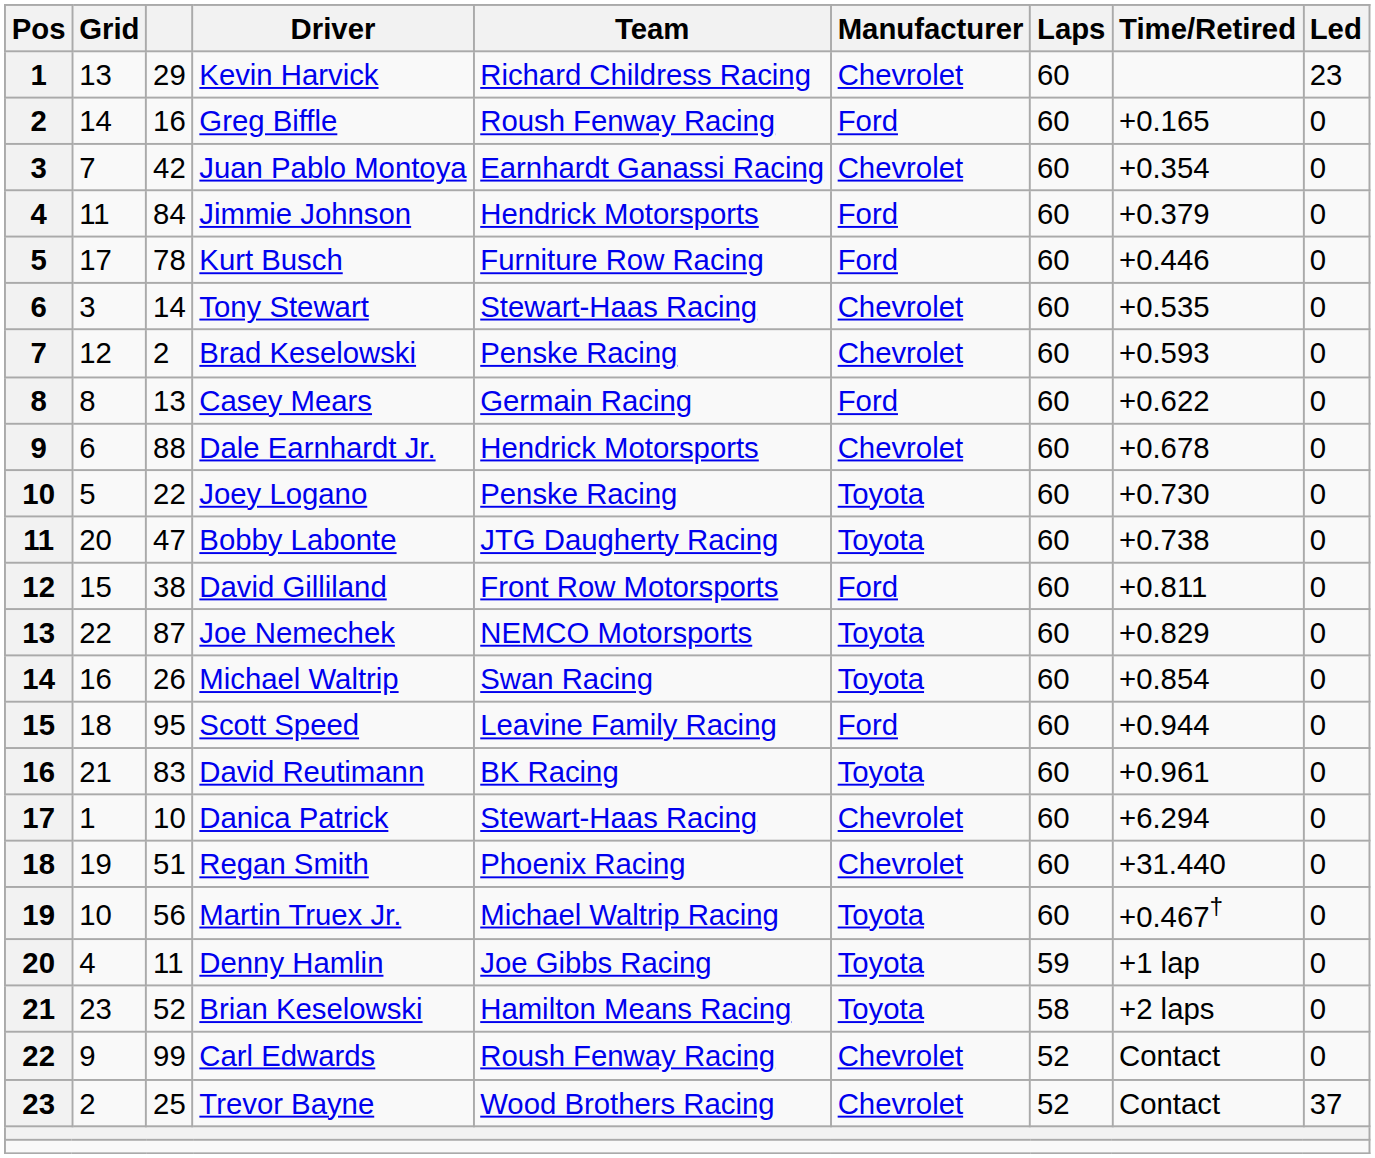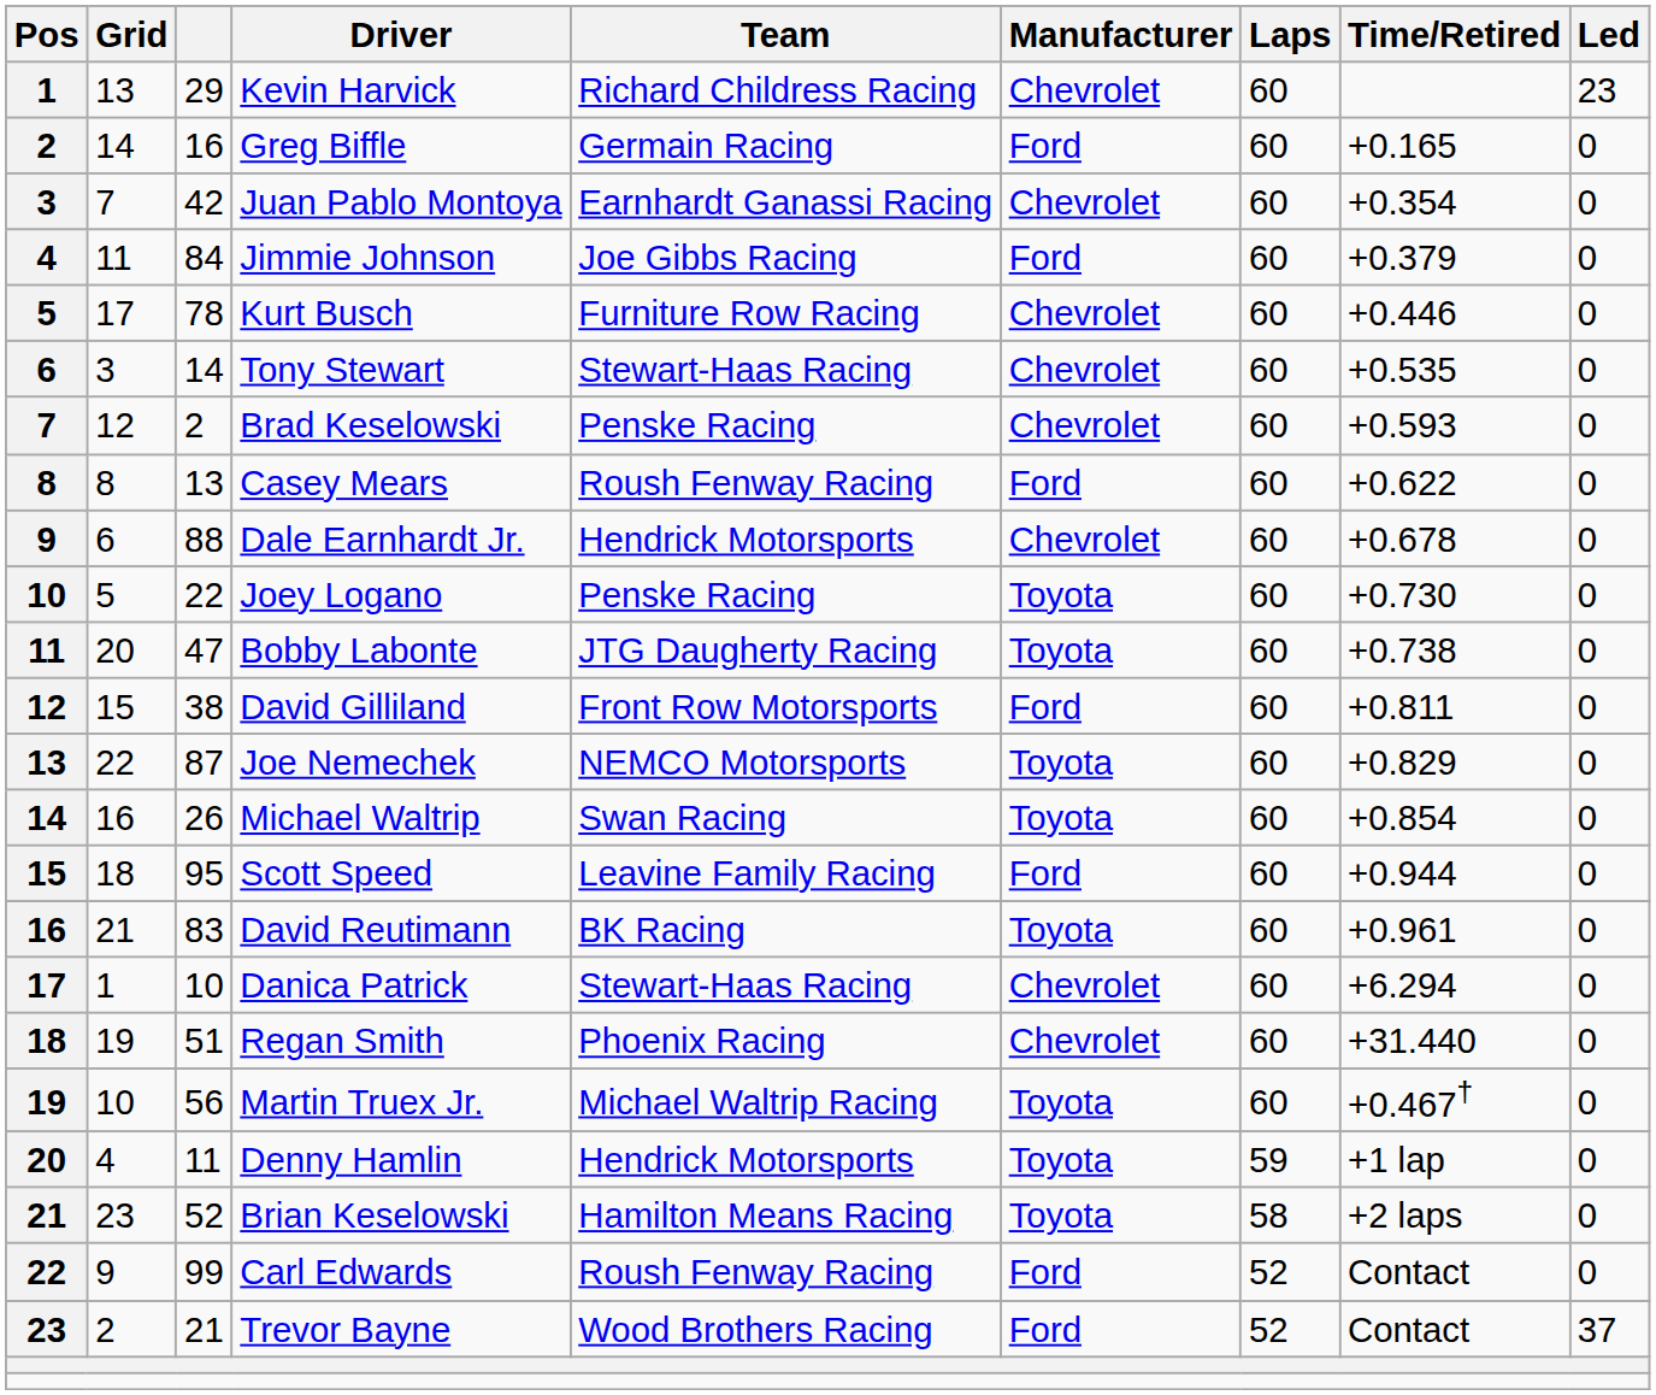Greg Biffle | Team: Roush Fenway Racing -> Germain Racing
Jimmie Johnson | Team: Hendrick Motorsports -> Joe Gibbs Racing
Kurt Busch | Manufacturer: Ford -> Chevrolet
Casey Mears | Team: Germain Racing -> Roush Fenway Racing
Denny Hamlin | Team: Joe Gibbs Racing -> Hendrick Motorsports
Carl Edwards | Manufacturer: Chevrolet -> Ford
Trevor Bayne | column 3: 25 -> 21
Trevor Bayne | Manufacturer: Chevrolet -> Ford
